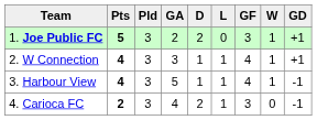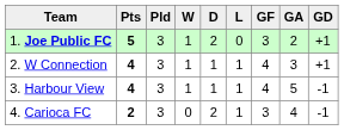columns swapped: W <-> GA
